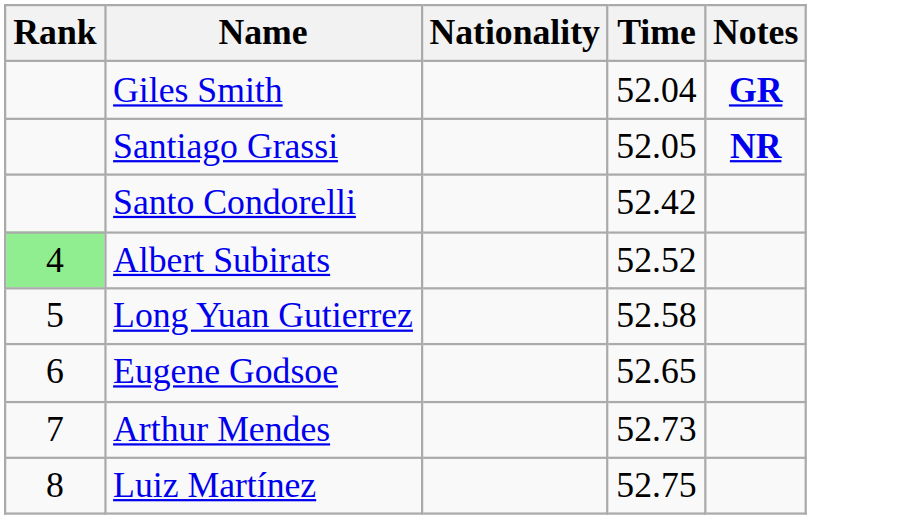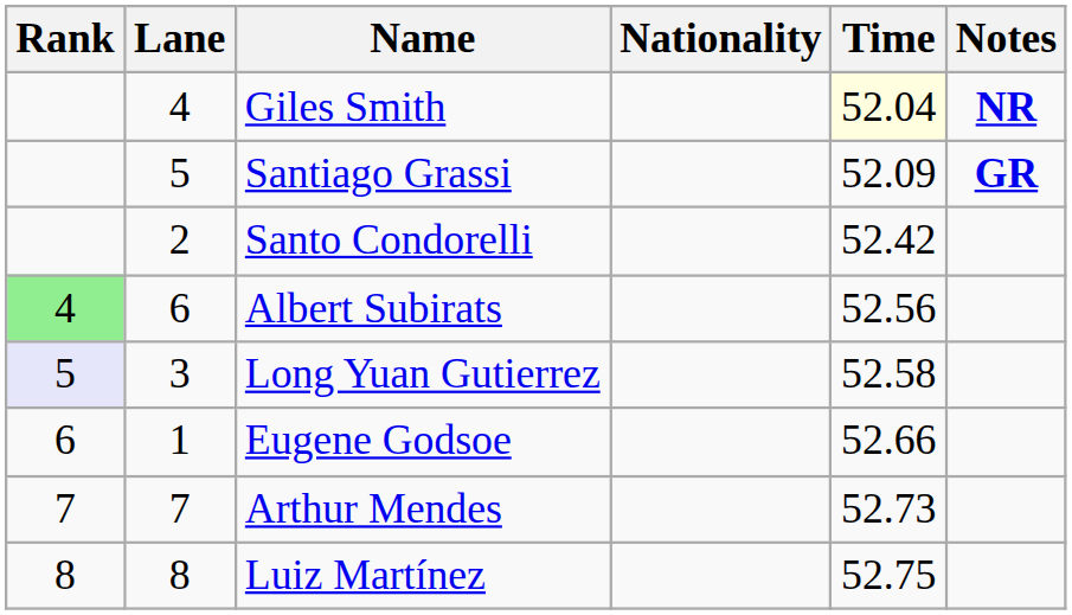+ column: Lane | 4 | 5 | 2 | 6 | 3 | 1 | 7 | 8
Giles Smith | Time: no background -> lightyellow background
Giles Smith | Notes: GR -> NR
Santiago Grassi | Time: 52.05 -> 52.09
Santiago Grassi | Notes: NR -> GR
Albert Subirats | Time: 52.52 -> 52.56
Long Yuan Gutierrez | Rank: no background -> lavender background
Eugene Godsoe | Time: 52.65 -> 52.66
